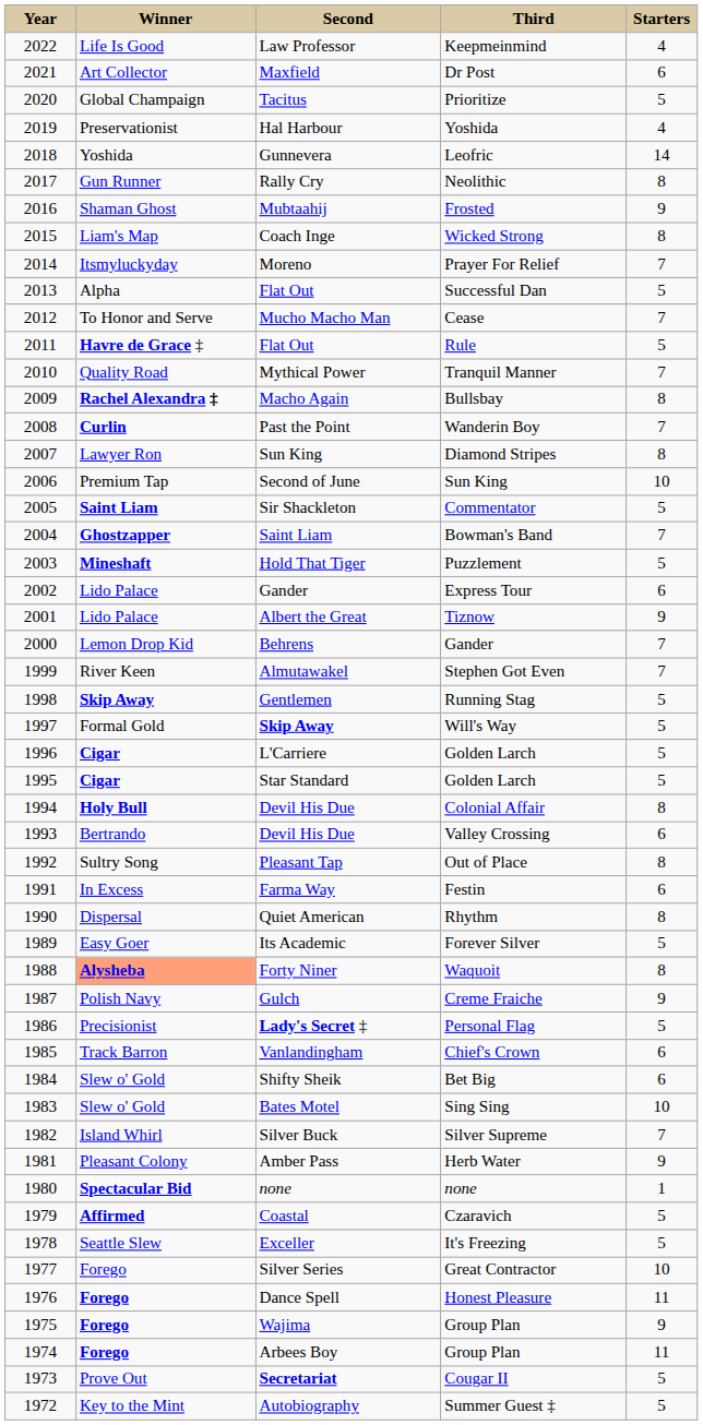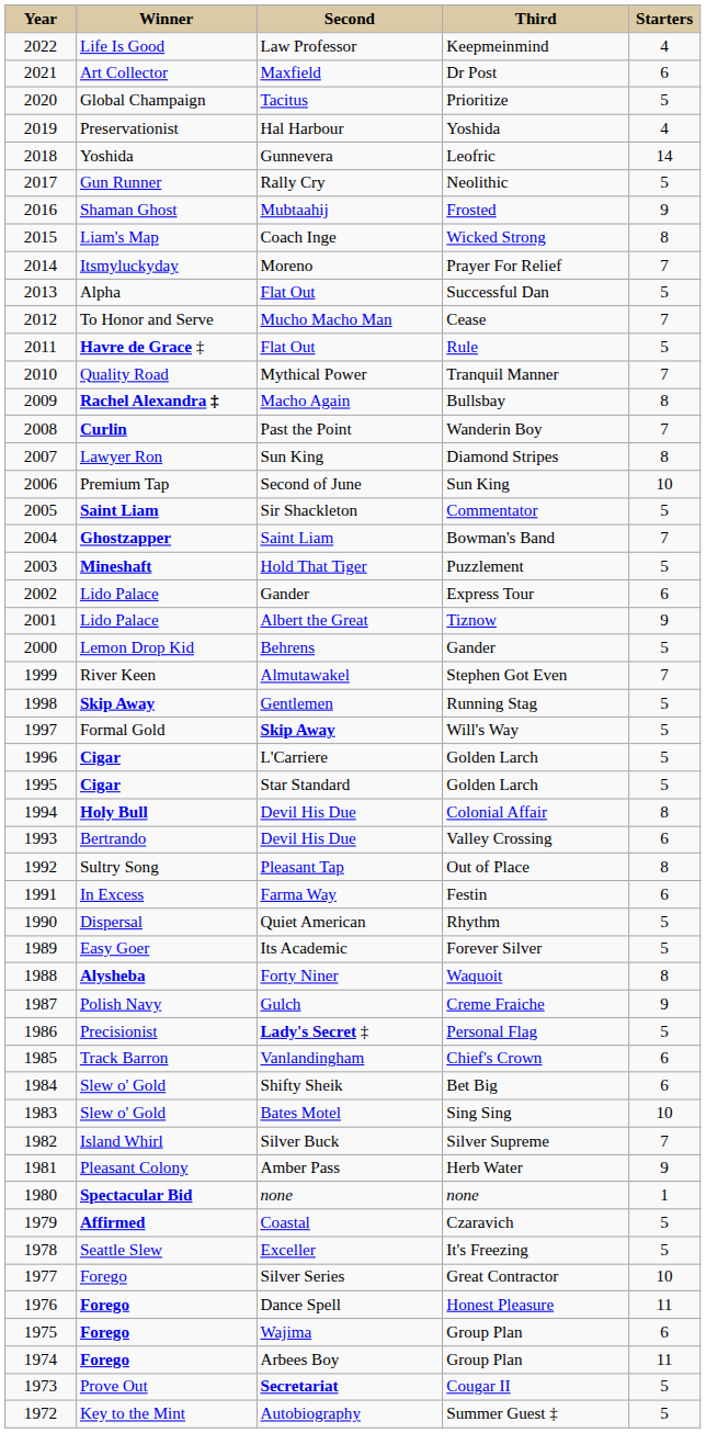Rally Cry | column 5: 8 -> 5
Behrens | column 5: 7 -> 5
Quiet American | column 5: 8 -> 5
Forty Niner | column 2: lightsalmon background -> no background
Wajima | column 5: 9 -> 6
